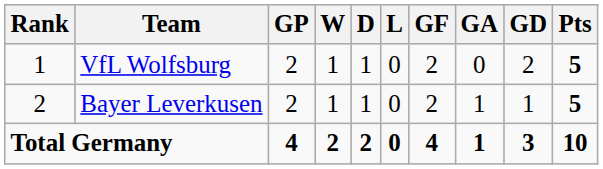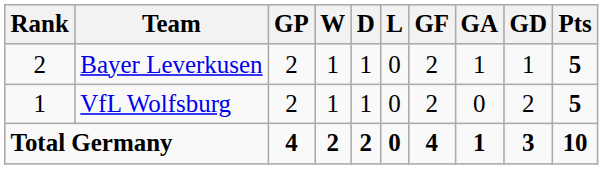rows swapped: VfL Wolfsburg <-> Bayer Leverkusen
